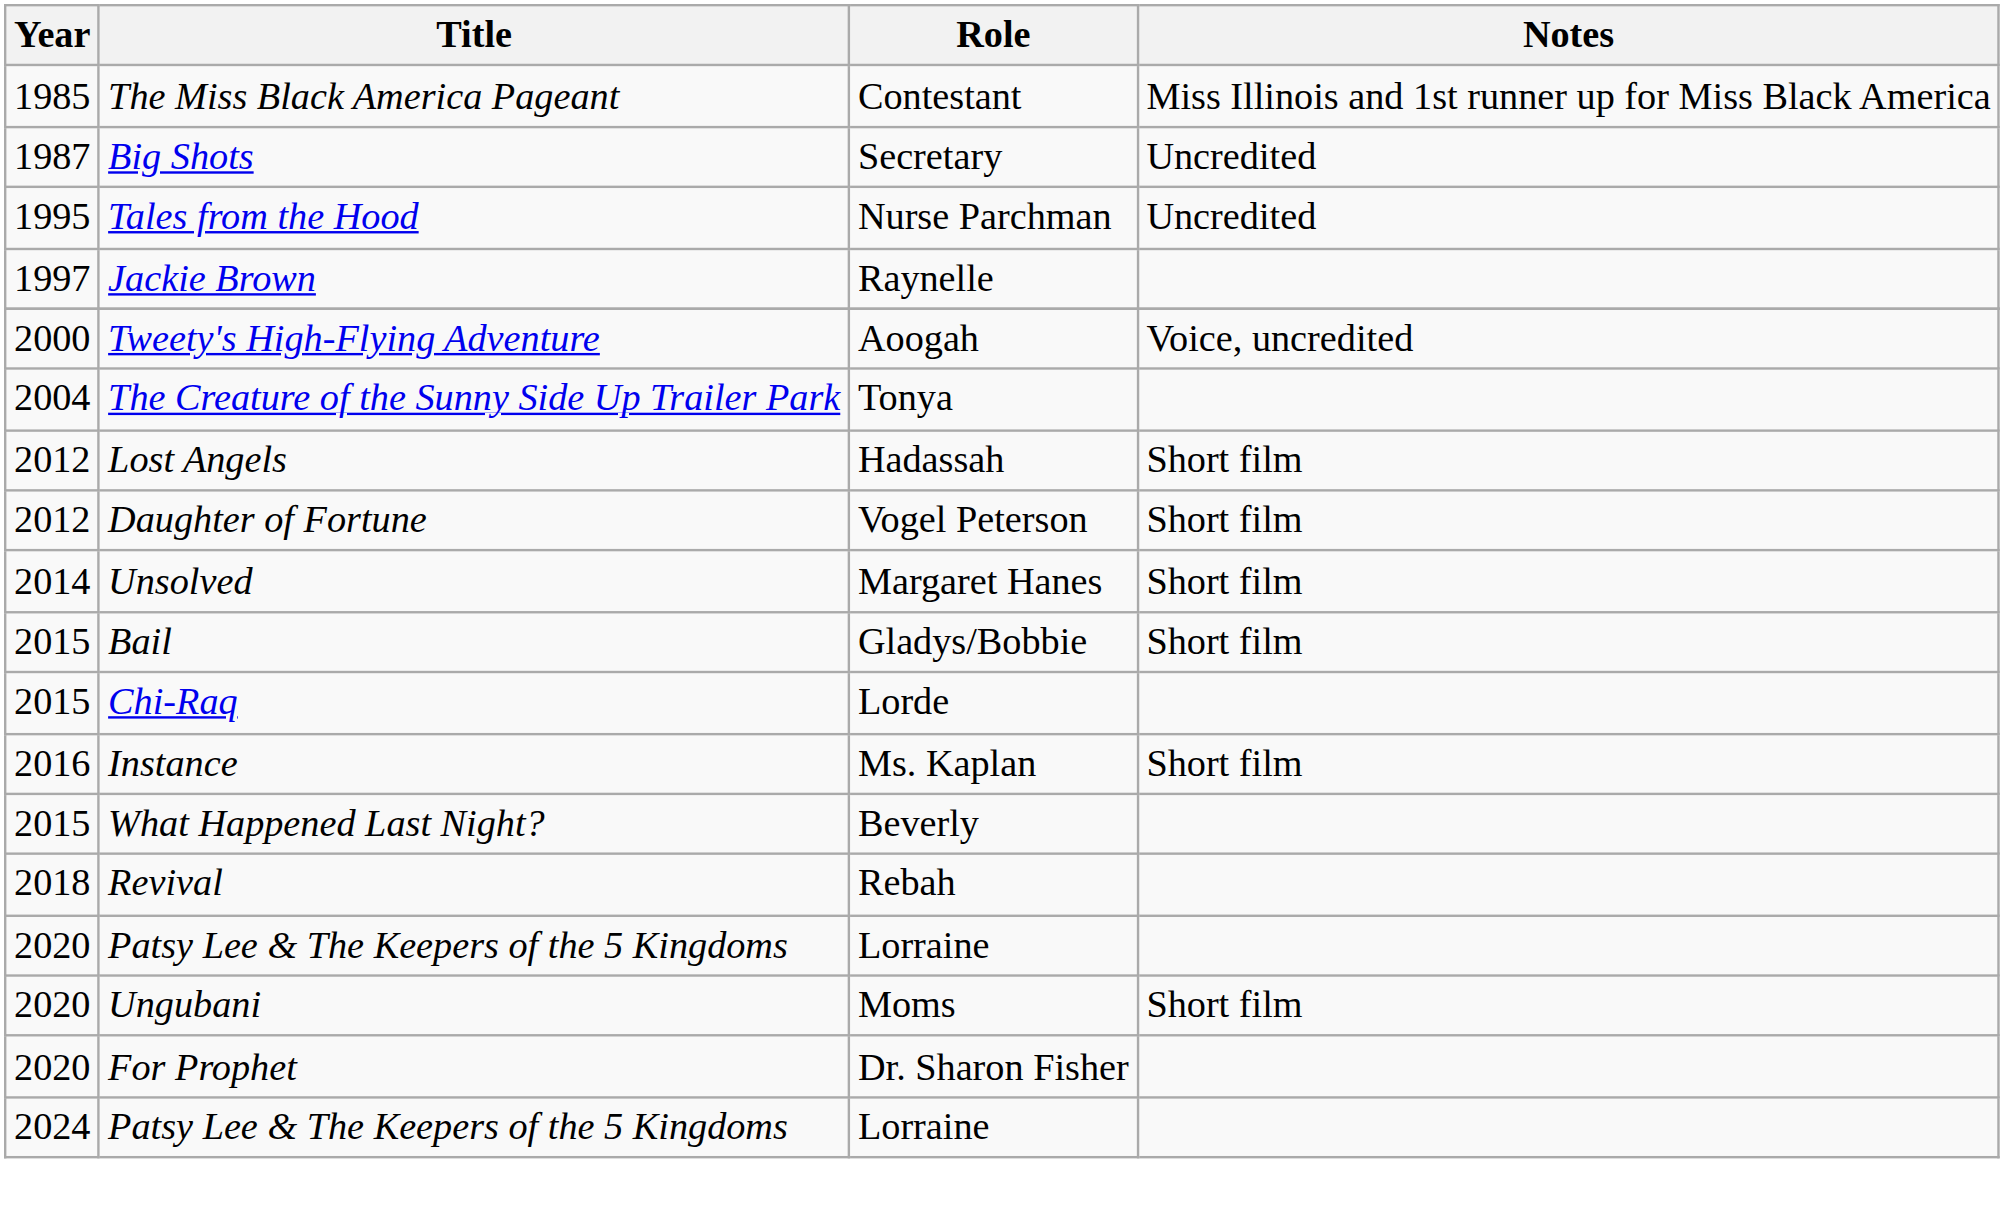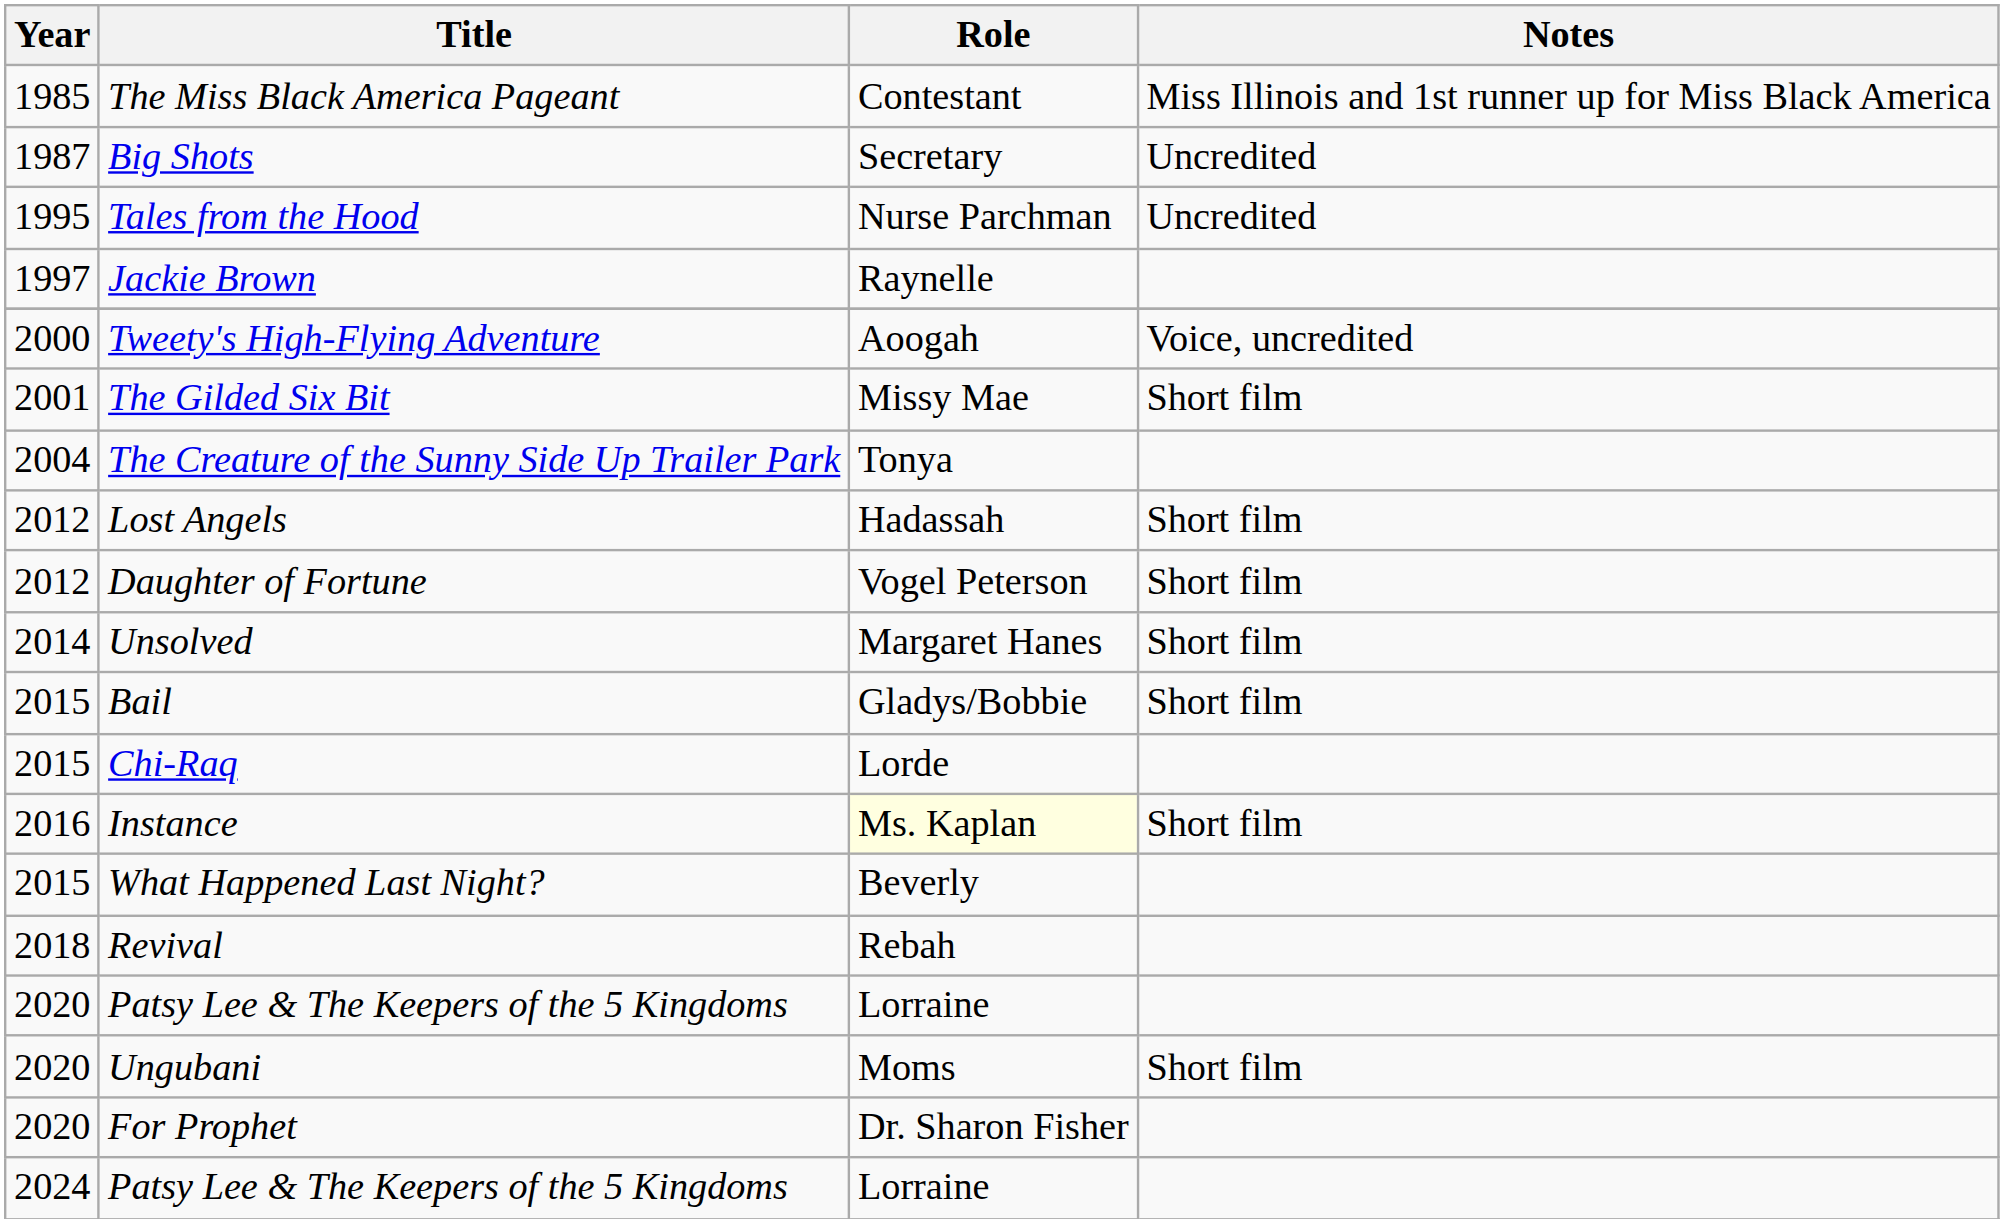+ row: 2001 | The Gilded Six Bit | Missy Mae | Short film
Instance | Role: no background -> lightyellow background
